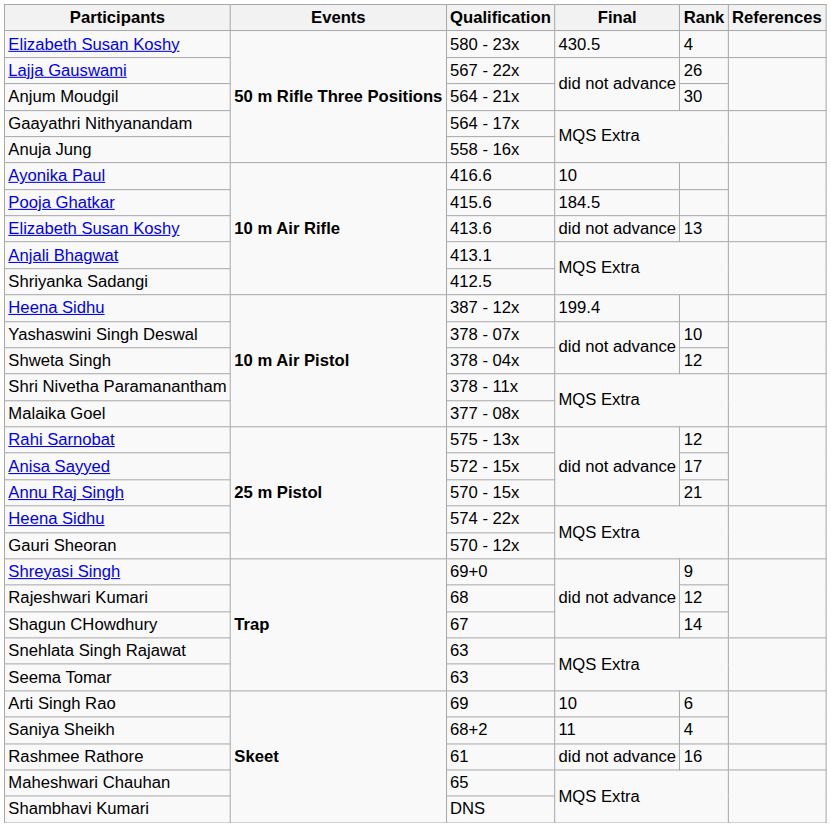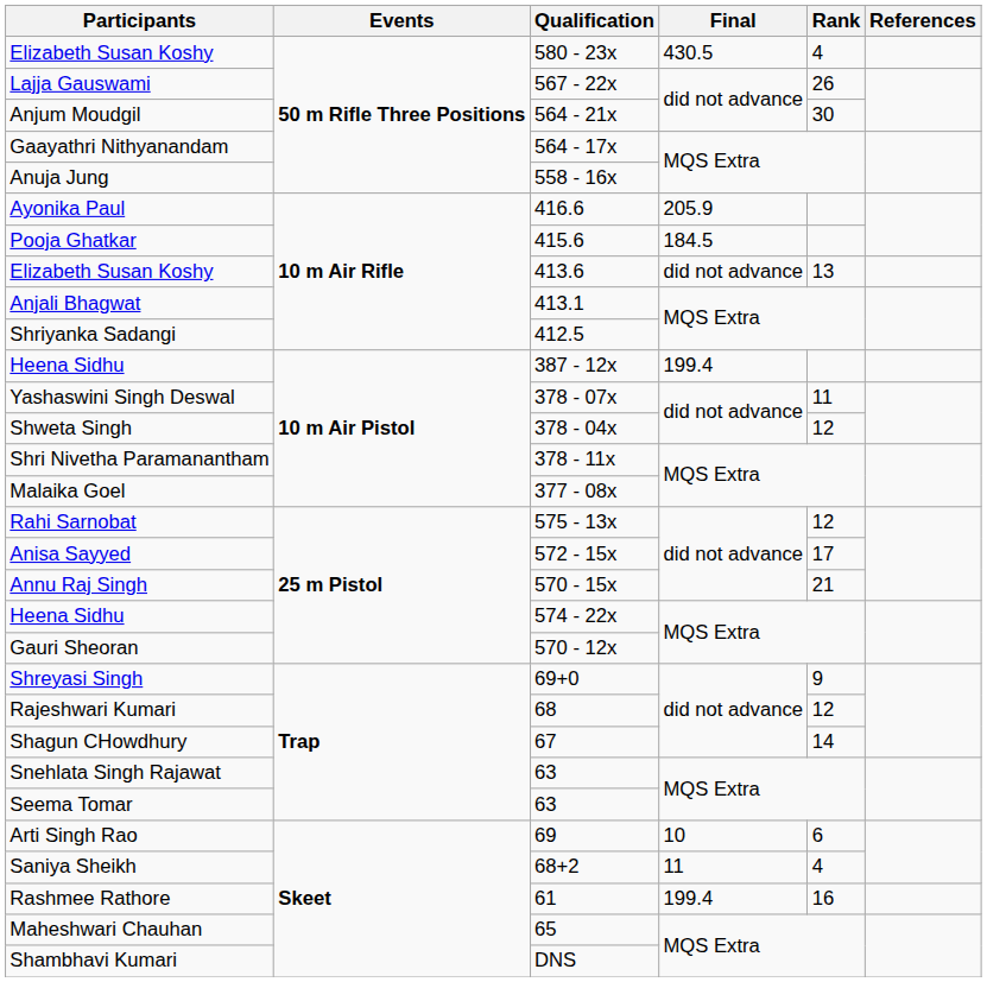Ayonika Paul | Final: 10 -> 205.9
Yashaswini Singh Deswal | Rank: 10 -> 11
Rashmee Rathore | Final: did not advance -> 199.4
